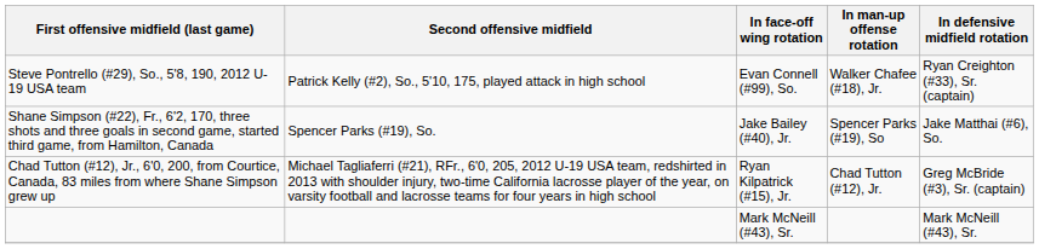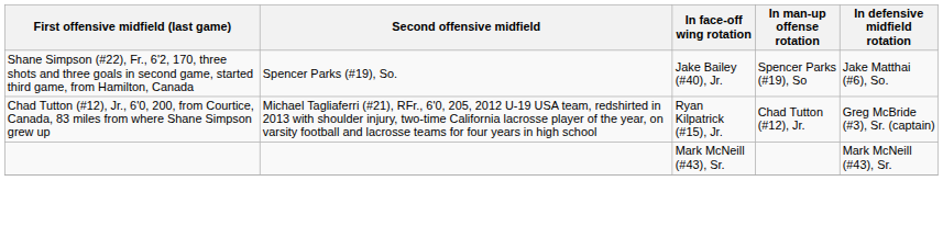- row: Steve Pontrello (#29), So., 5'8, 190, 2012 U-19 USA team | Patrick Kelly (#2), So., 5'10, 175, played attack in high school | Evan Connell (#99), So. | Walker Chafee (#18), Jr. | Ryan Creighton (#33), Sr. (captain)
